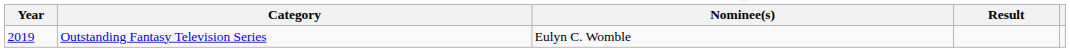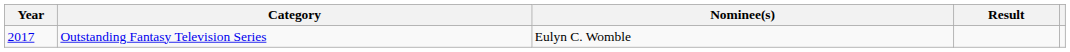Outstanding Fantasy Television Series | Year: 2019 -> 2017
